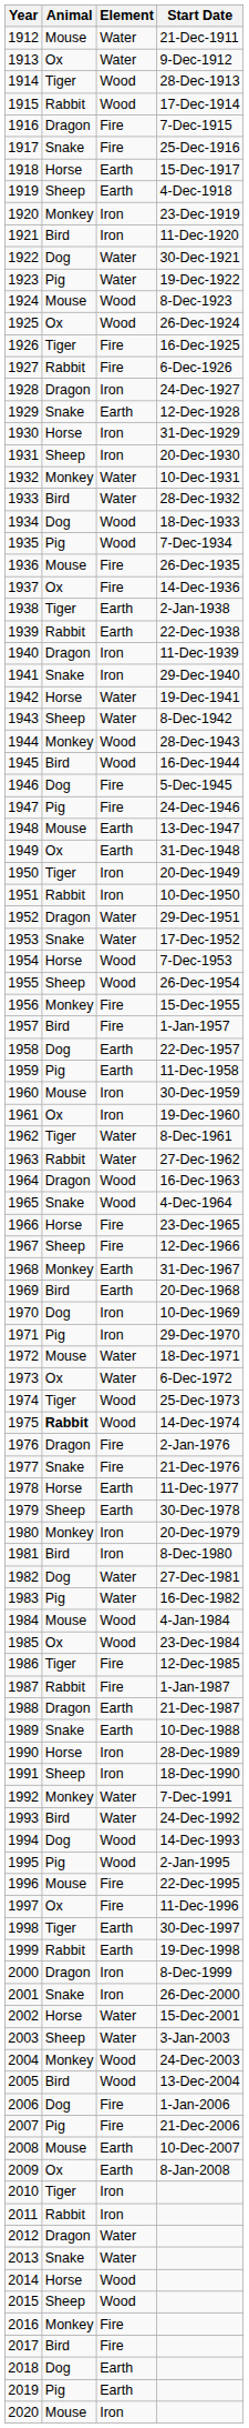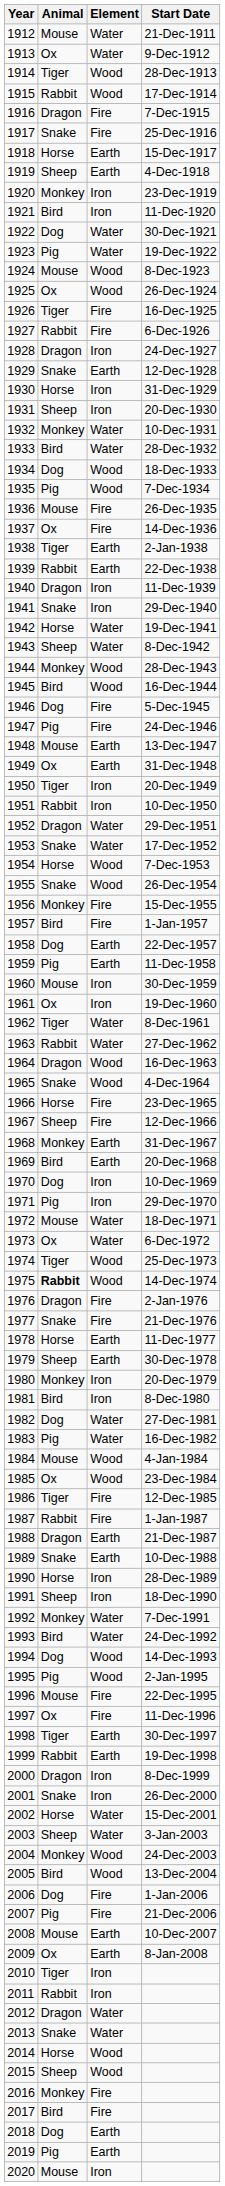26-Dec-1954 | Animal: Sheep -> Snake
